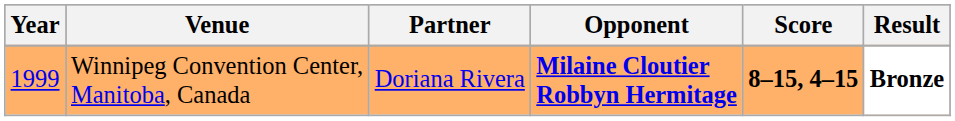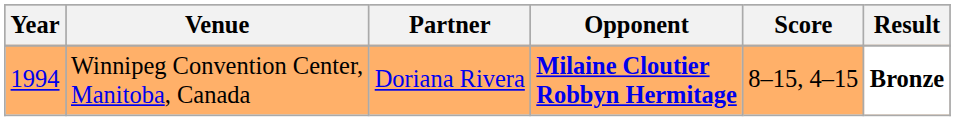Winnipeg Convention Center, Manitoba, Canada | Year: 1999 -> 1994
Winnipeg Convention Center, Manitoba, Canada | Score: bold -> normal
